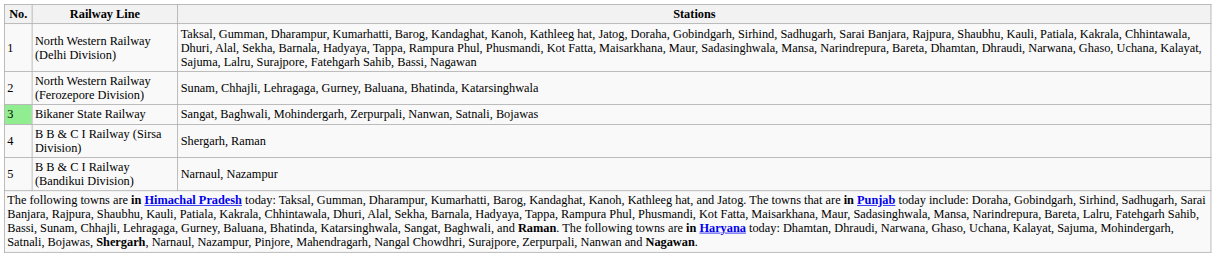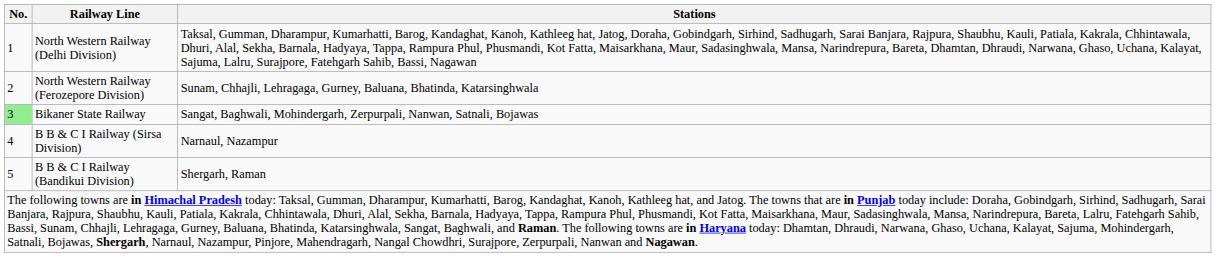B B & C I Railway (Sirsa Division) | Stations: Shergarh, Raman -> Narnaul, Nazampur
B B & C I Railway (Bandikui Division) | Stations: Narnaul, Nazampur -> Shergarh, Raman
